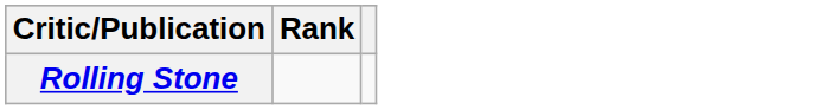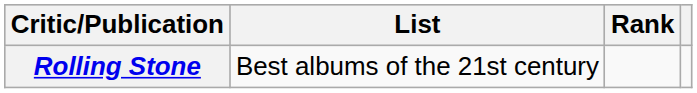+ column: List | Best albums of the 21st century
